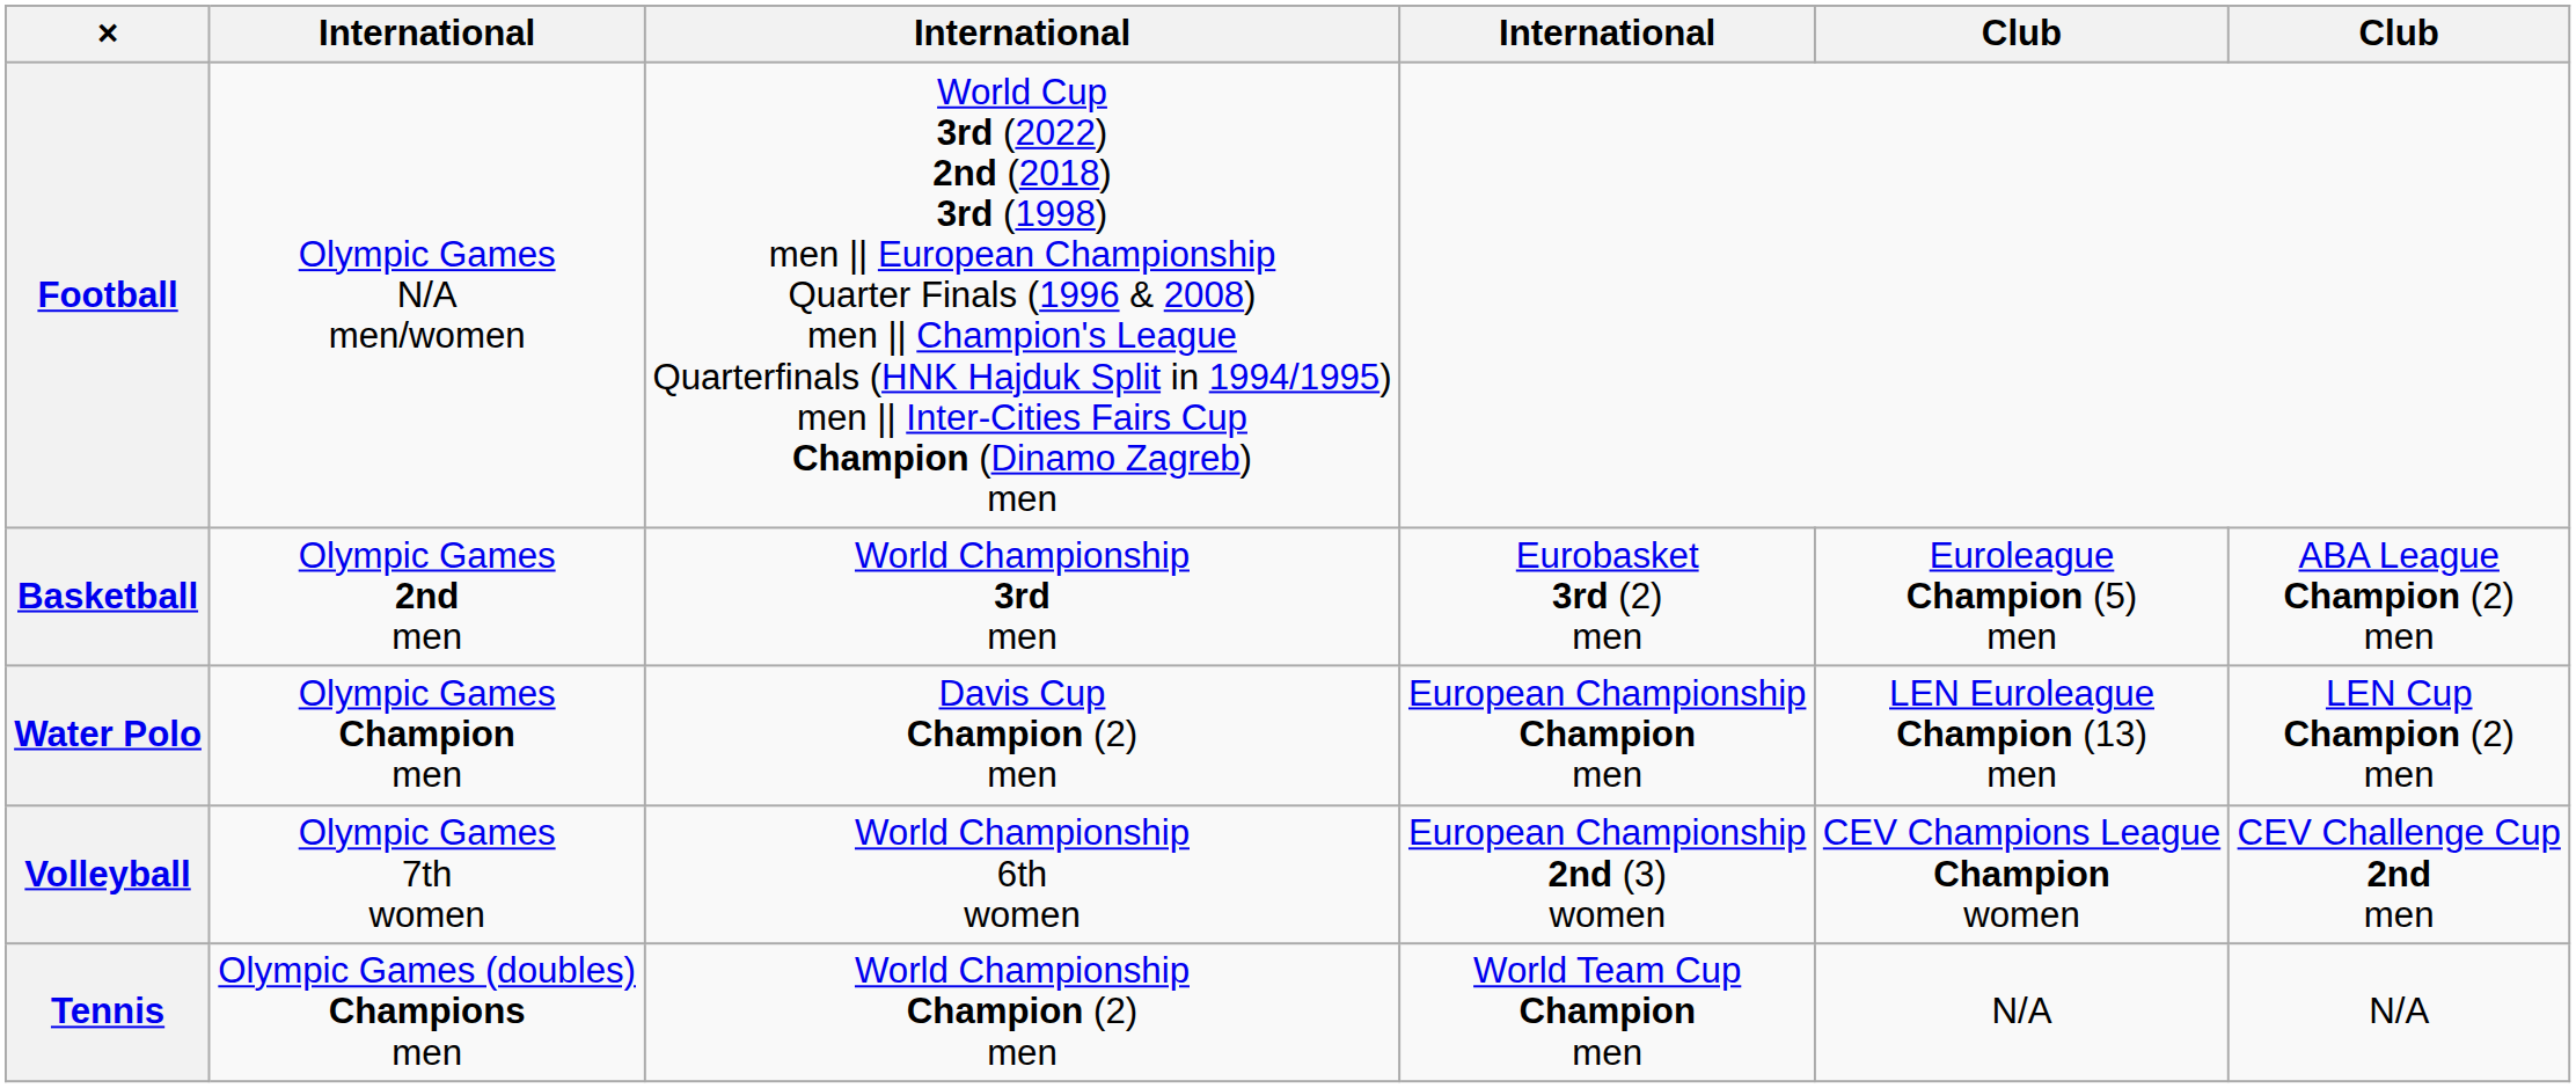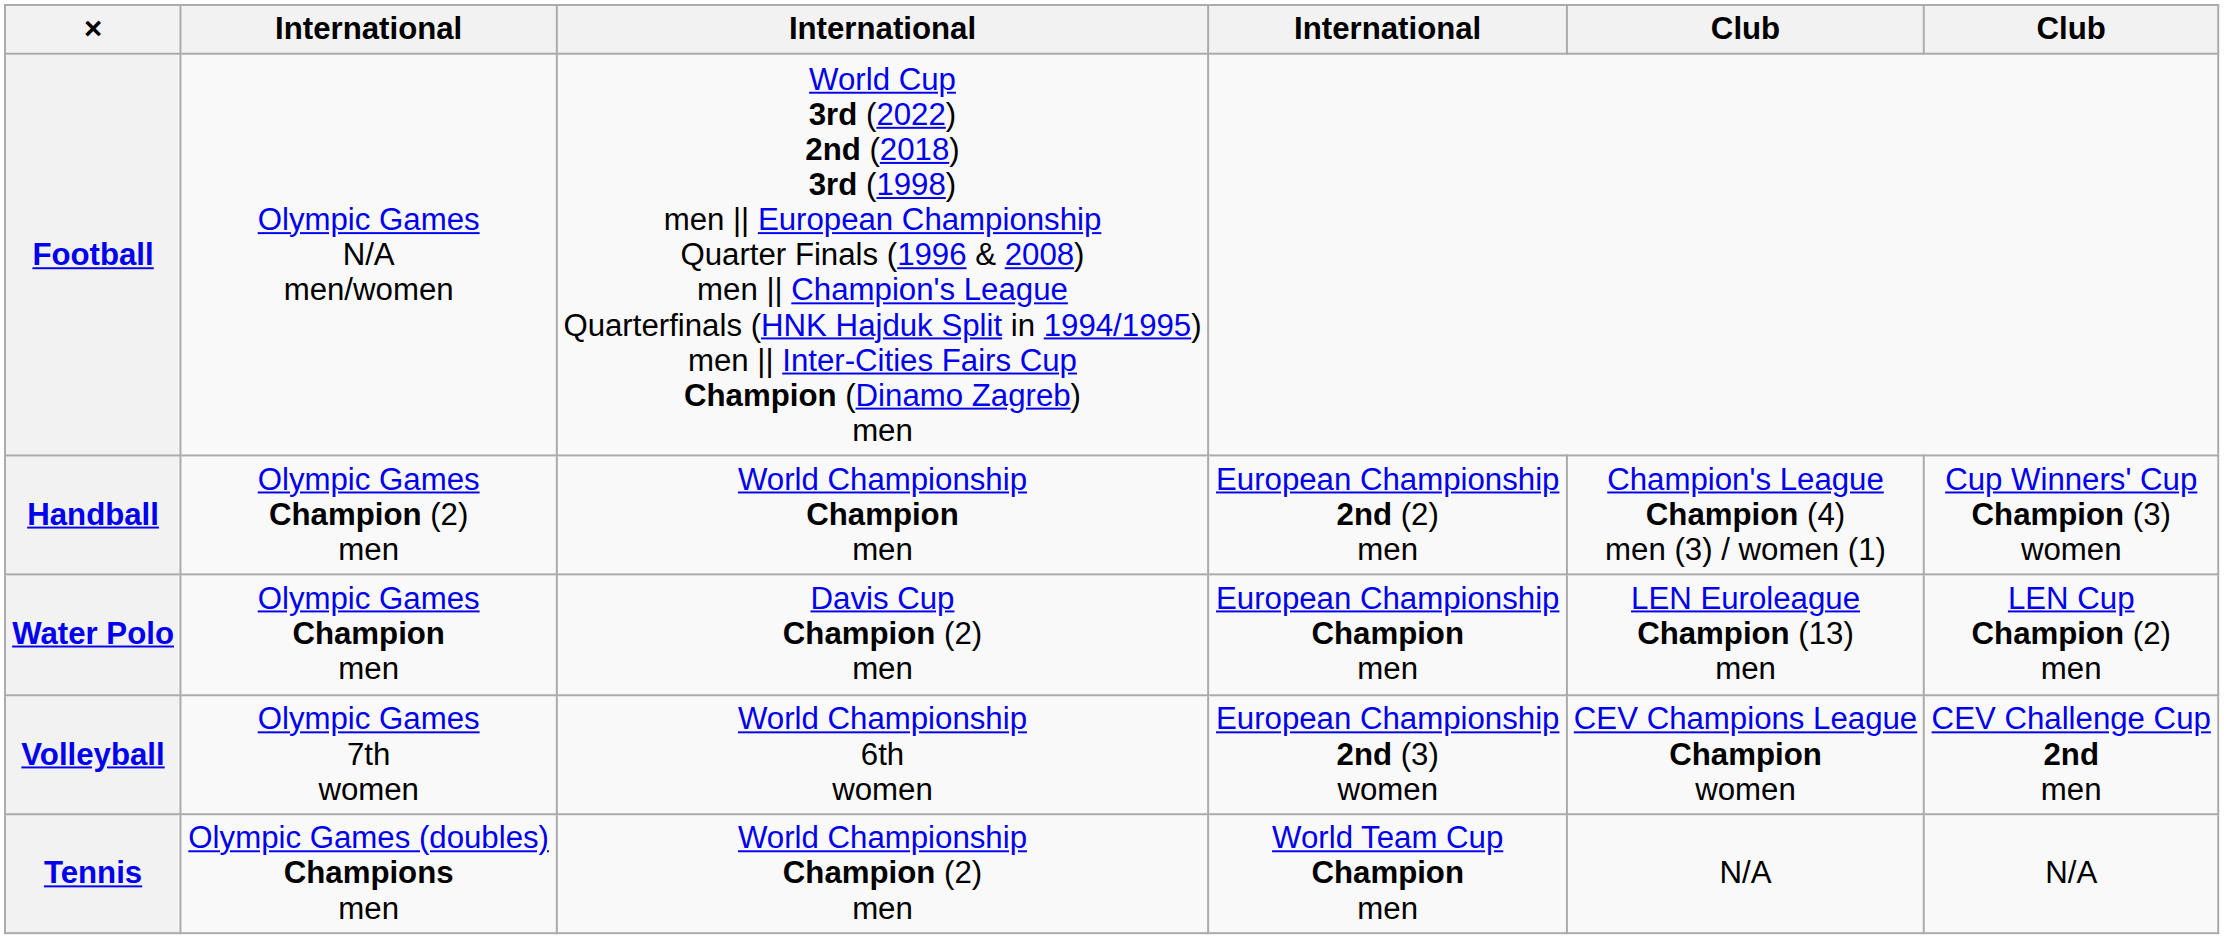+ row: Handball | Olympic Games Champion (2) men | World Championship Champion men | European Championship 2nd (2) men | Champion's League Champion (4) men (3) / women (1) | Cup Winners' Cup Champion (3) women
- row: Basketball | Olympic Games 2nd men | World Championship 3rd men | Eurobasket 3rd (2) men | Euroleague Champion (5) men | ABA League Champion (2) men
